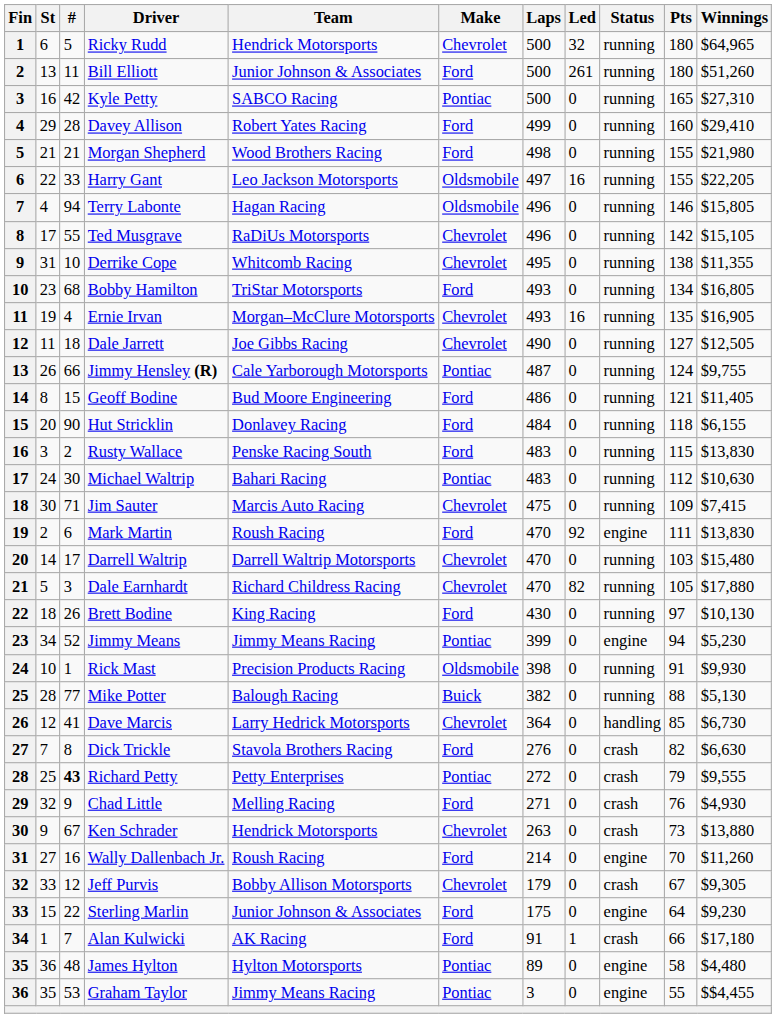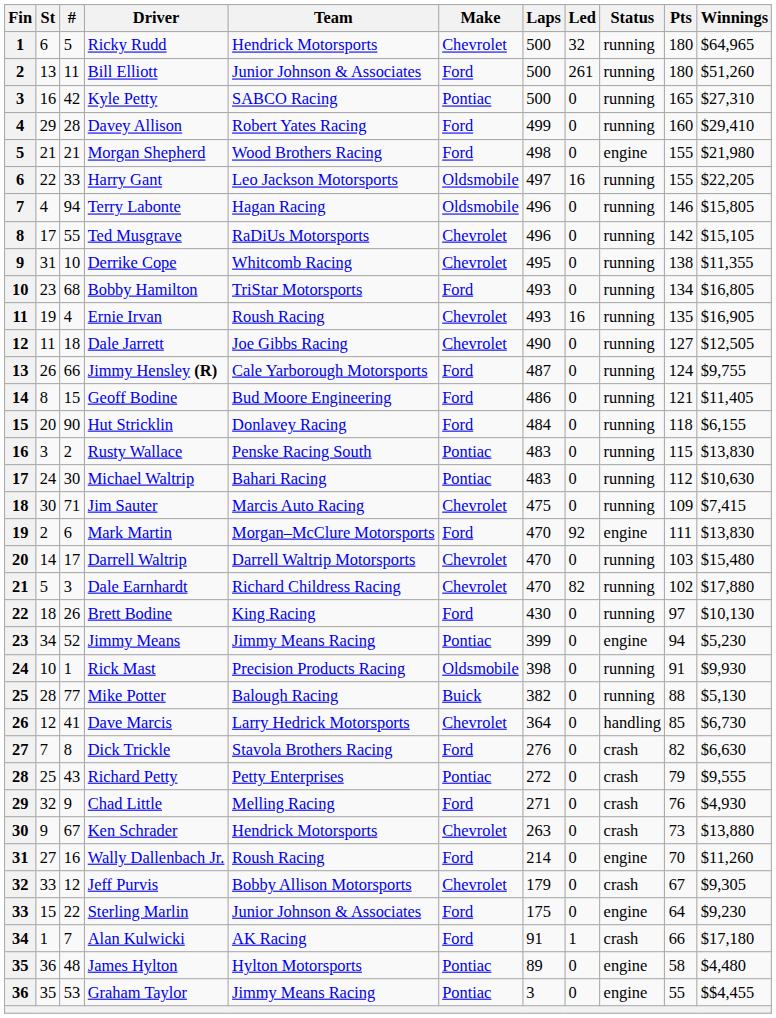Morgan Shepherd | Status: running -> engine
Ernie Irvan | Team: Morgan–McClure Motorsports -> Roush Racing
Jimmy Hensley (R) | Make: Pontiac -> Ford
Rusty Wallace | Make: Ford -> Pontiac
Mark Martin | Team: Roush Racing -> Morgan–McClure Motorsports
Dale Earnhardt | Pts: 105 -> 102
Richard Petty | #: bold -> normal
